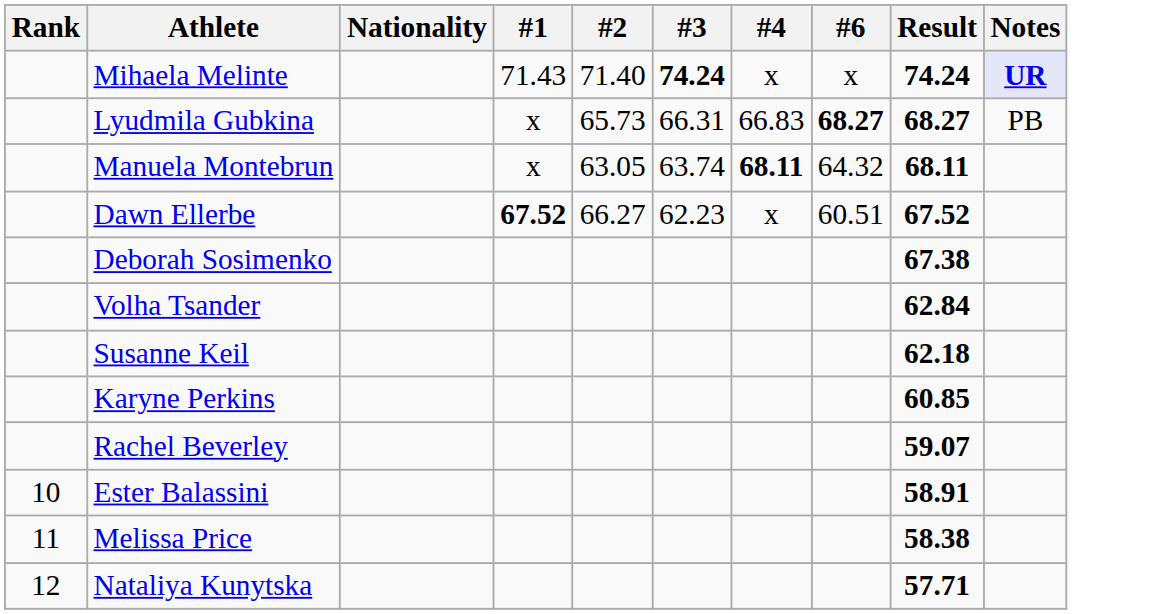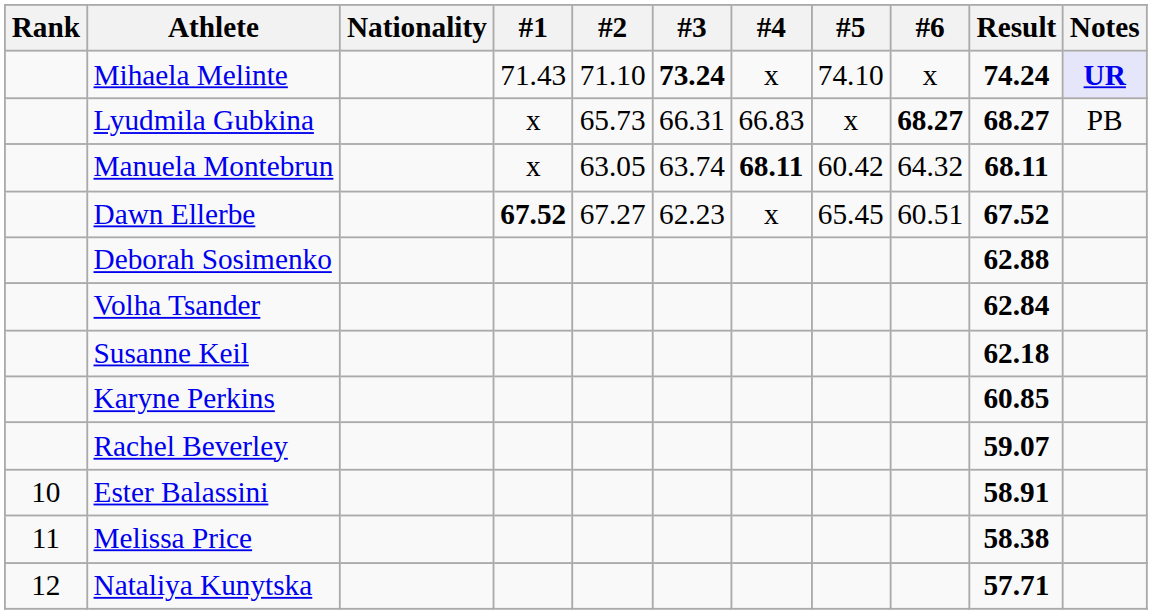+ column: #5 | 74.10 | x | 60.42 | 65.45
Mihaela Melinte | #2: 71.40 -> 71.10
Mihaela Melinte | #3: 74.24 -> 73.24
Dawn Ellerbe | #2: 66.27 -> 67.27
Deborah Sosimenko | Result: 67.38 -> 62.88
